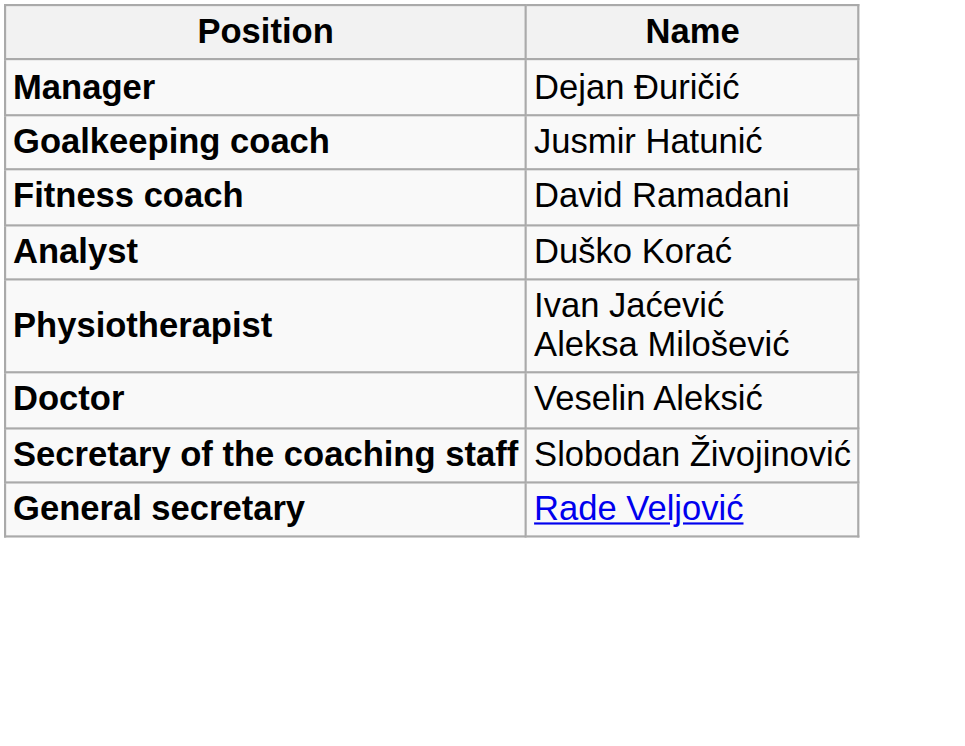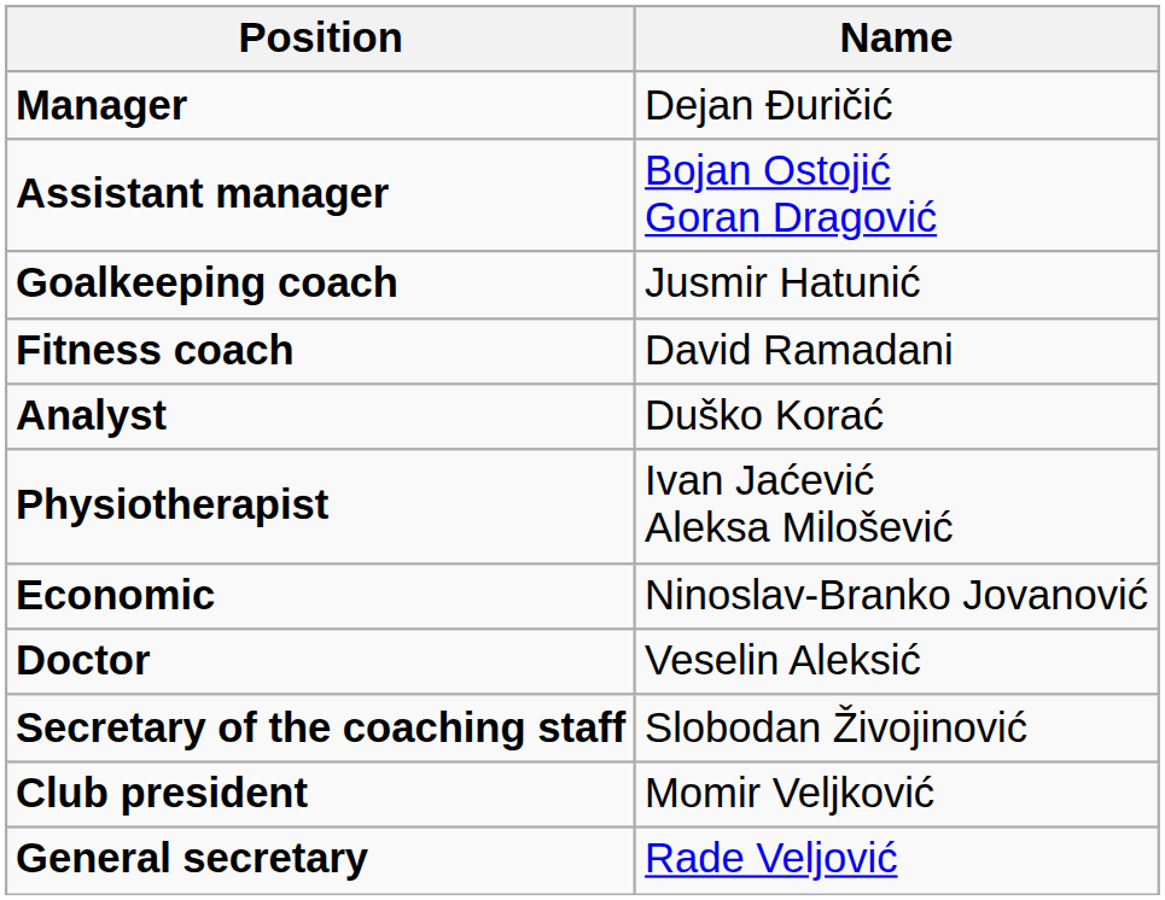+ row: Assistant manager | Bojan Ostojić Goran Dragović
+ row: Economic | Ninoslav-Branko Jovanović
+ row: Club president | Momir Veljković
